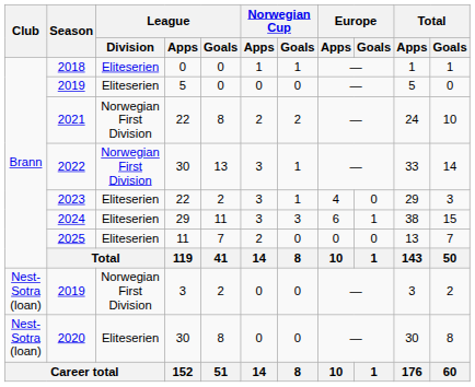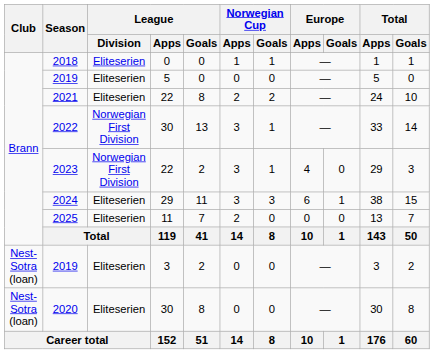2021 | League / Division: Norwegian First Division -> Eliteserien
2023 | League / Division: Eliteserien -> Norwegian First Division
2019 / 3 | League / Division: Norwegian First Division -> Eliteserien
